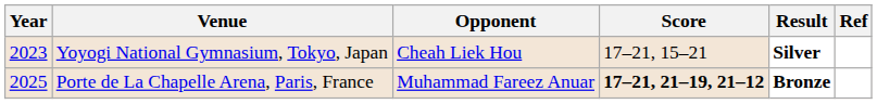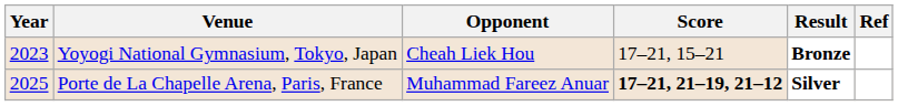Yoyogi National Gymnasium, Tokyo, Japan | Result: Silver -> Bronze
Porte de La Chapelle Arena, Paris, France | Result: Bronze -> Silver
